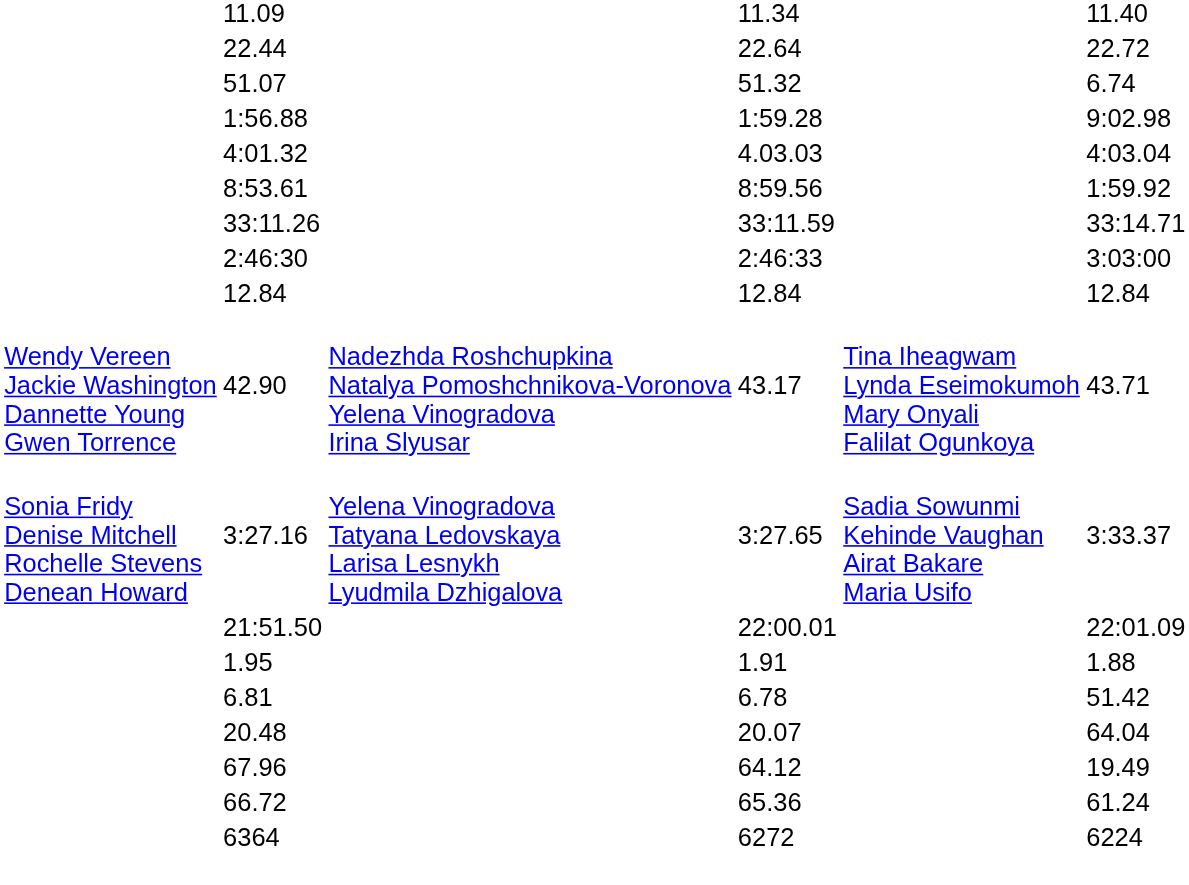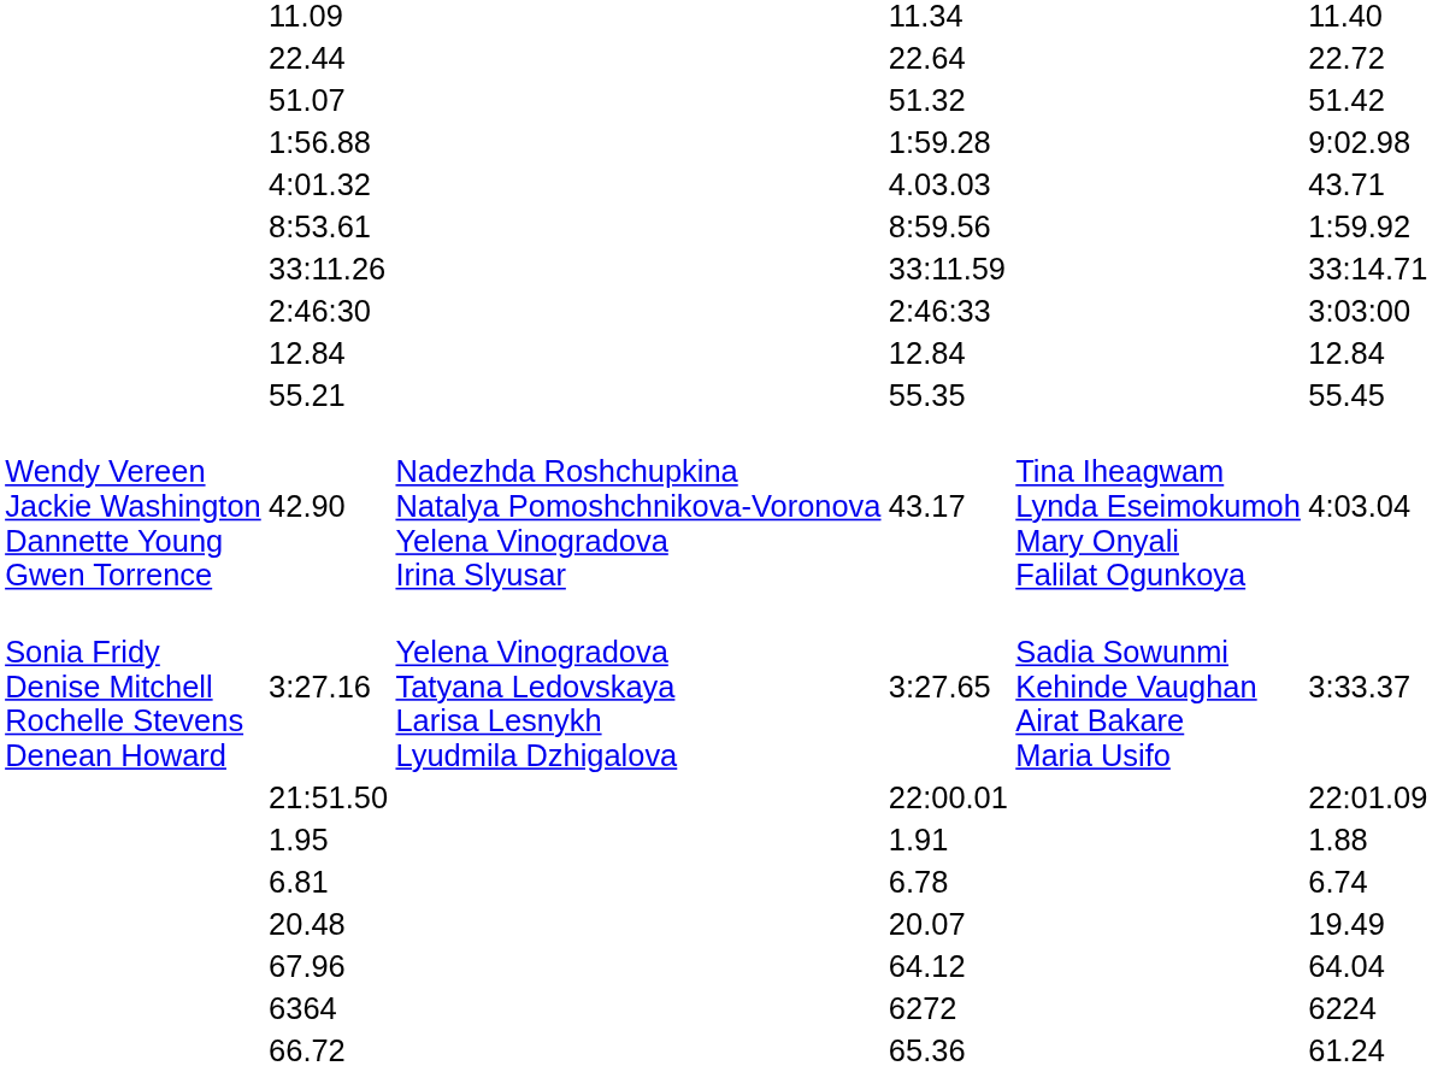51.07 | column 7: 6.74 -> 51.42
4:01.32 | column 7: 4:03.04 -> 43.71
+ row: 55.21 | 55.35 | 55.45
42.90 | column 7: 43.71 -> 4:03.04
6.81 | column 7: 51.42 -> 6.74
20.48 | column 7: 64.04 -> 19.49
67.96 | column 7: 19.49 -> 64.04
rows swapped: 66.72 <-> 6364
